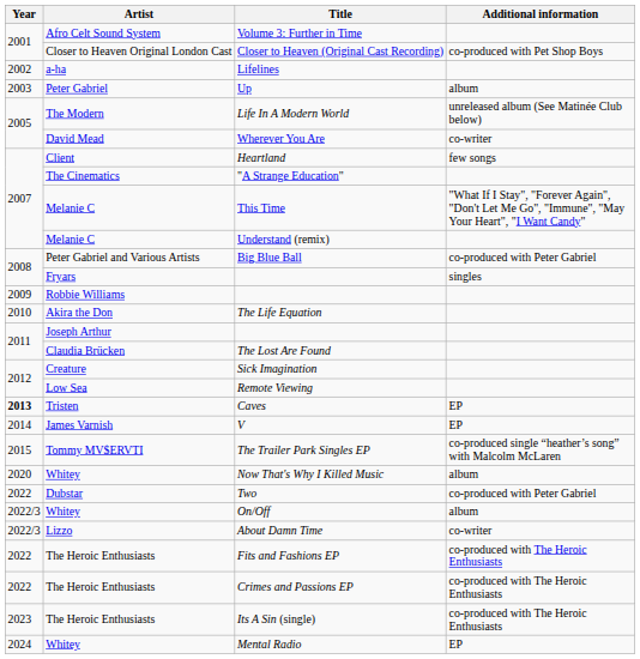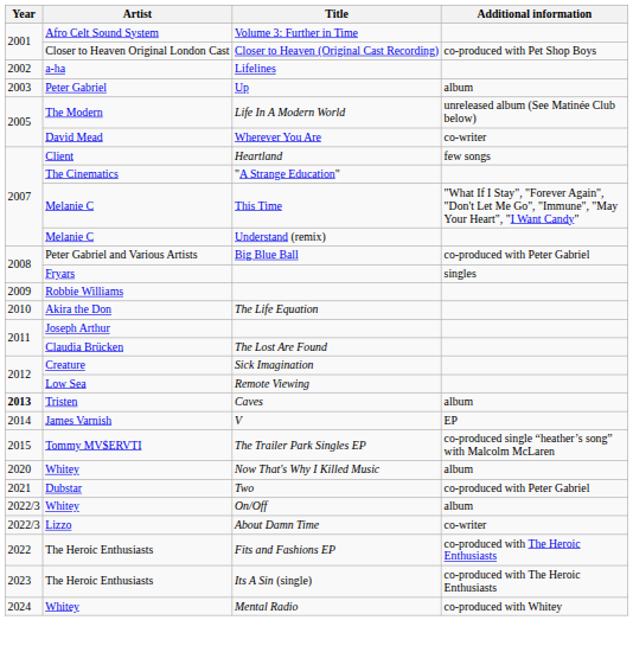Caves | Additional information: EP -> album
Two | Year: 2022 -> 2021
- row: 2022 | The Heroic Enthusiasts | Crimes and Passions EP | co-produced with The Heroic Enthusiasts
Mental Radio | Additional information: EP -> co-produced with Whitey
